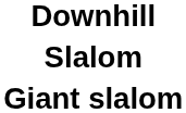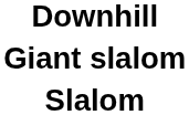rows swapped: Giant slalom <-> Slalom
